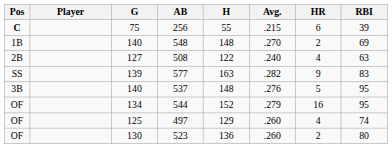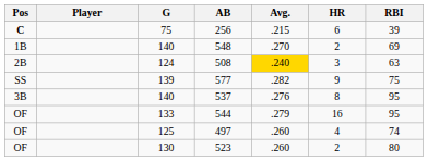- column: H | 55 | 148 | 122 | 163 | 148 | 152 | 129 | 136
508 | G: 127 -> 124
508 | Avg.: no background -> gold background
508 | HR: 4 -> 3
577 | RBI: 83 -> 75
537 | HR: 5 -> 8
544 | G: 134 -> 133
